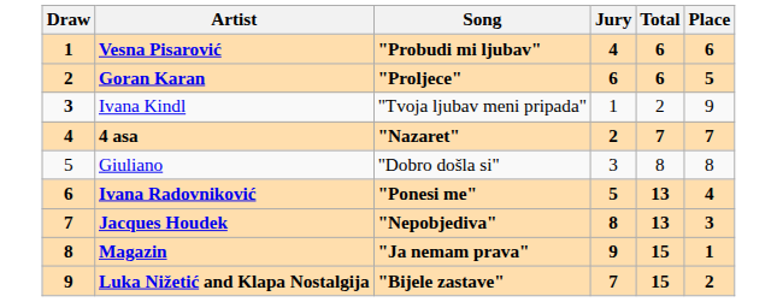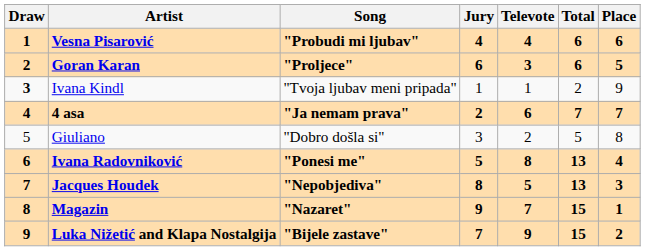+ column: Televote | 4 | 3 | 1 | 6 | 2 | 8 | 5 | 7 | 9
4 asa | Song: "Nazaret" -> "Ja nemam prava"
Giuliano | Total: 8 -> 5
Magazin | Song: "Ja nemam prava" -> "Nazaret"
